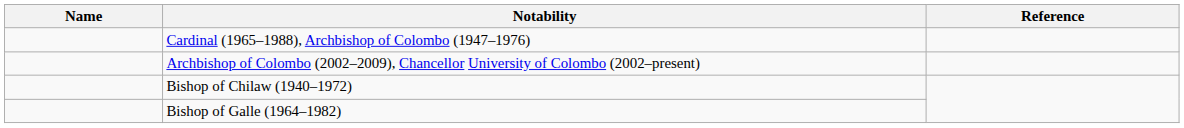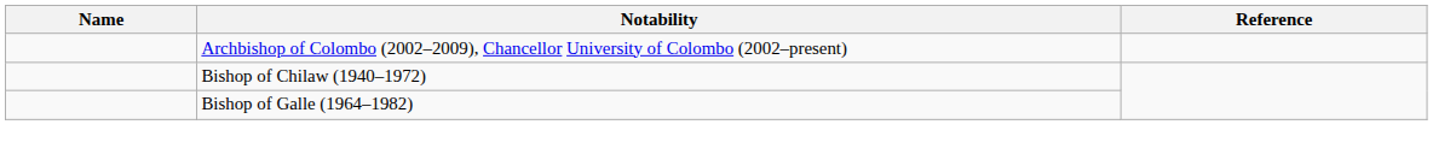- row: Cardinal (1965–1988), Archbishop of Colombo (1947–1976)
